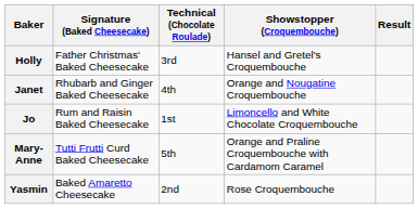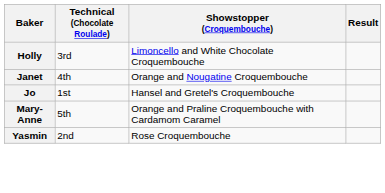- column: Signature (Baked Cheesecake) | Father Christmas' Baked Cheesecake | Rhubarb and Ginger Baked Cheesecake | Rum and Raisin Baked Cheesecake | Tutti Frutti Curd Baked Cheesecake | Baked Amaretto Cheesecake
Holly | Showstopper (Croquembouche): Hansel and Gretel's Croquembouche -> Limoncello and White Chocolate Croquembouche
Jo | Showstopper (Croquembouche): Limoncello and White Chocolate Croquembouche -> Hansel and Gretel's Croquembouche
